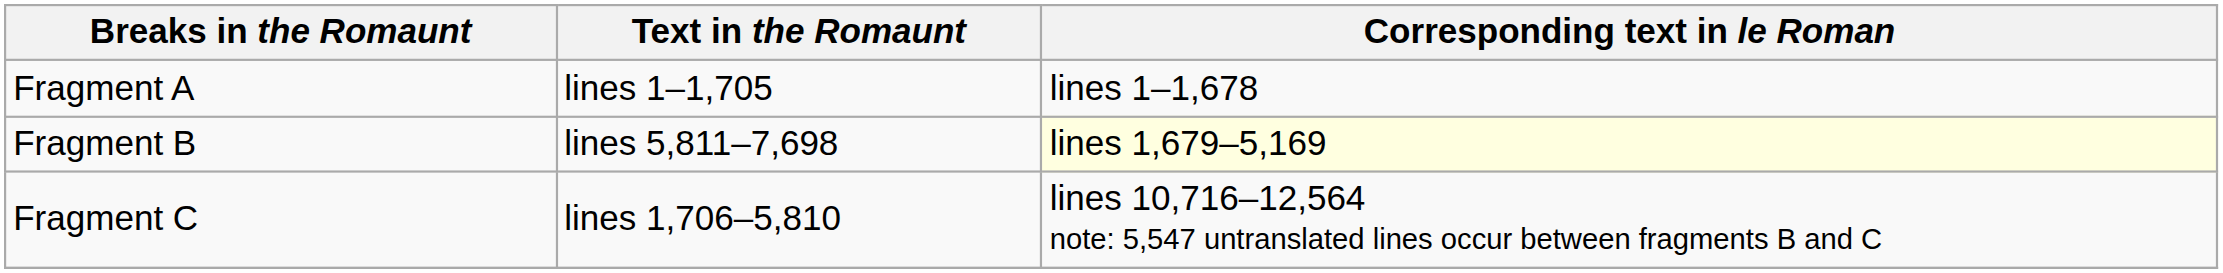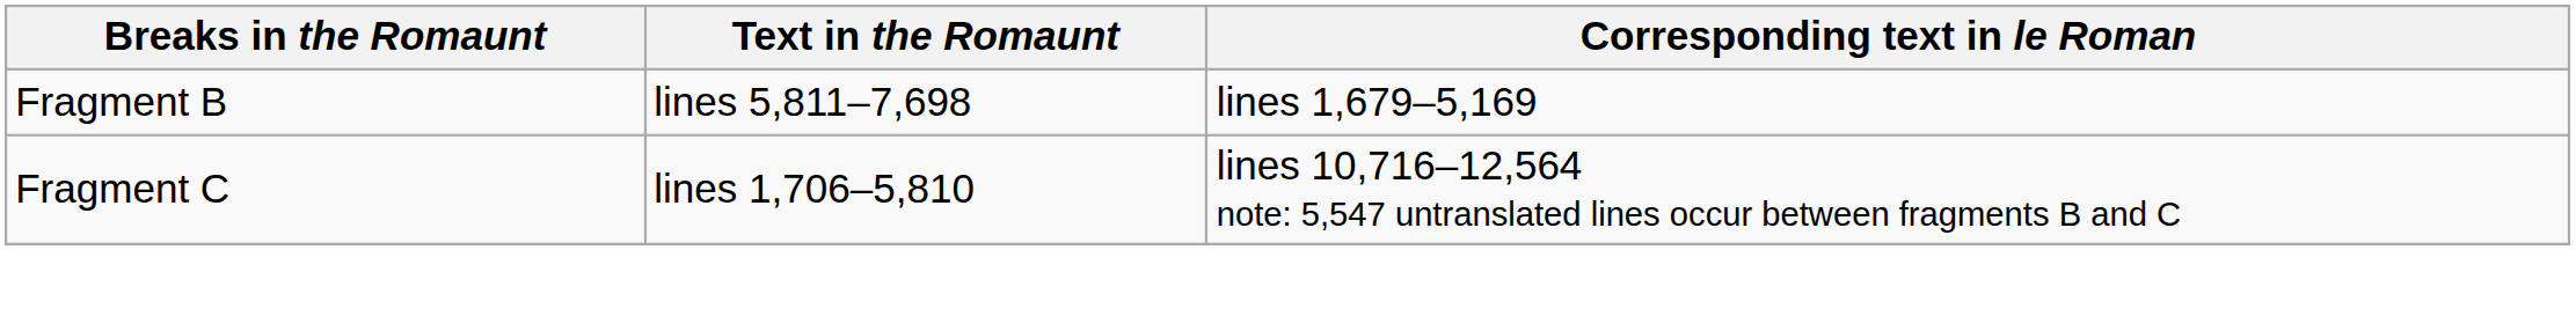- row: Fragment A | lines 1–1,705 | lines 1–1,678
Fragment B | Corresponding text in le Roman: lightyellow background -> no background
